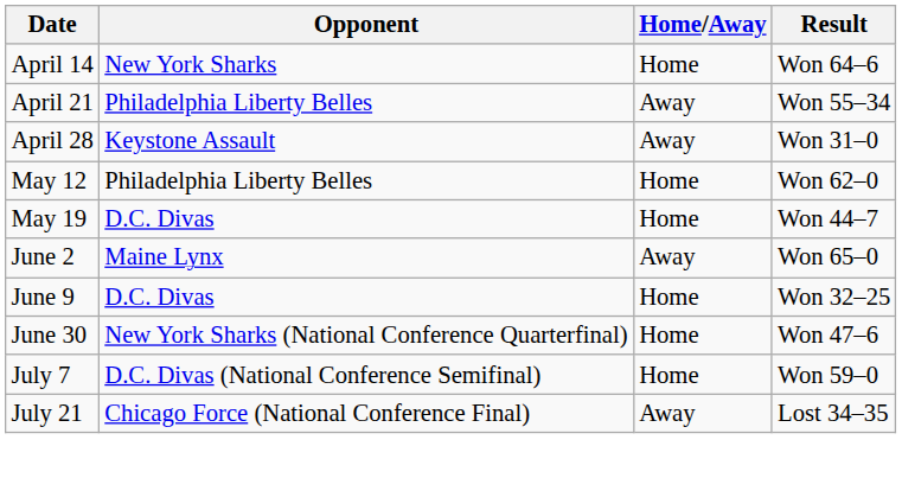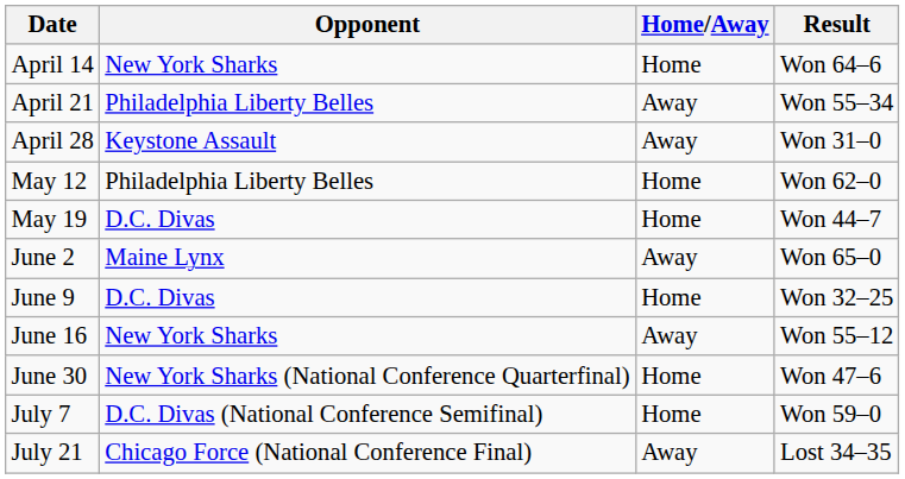+ row: June 16 | New York Sharks | Away | Won 55–12
